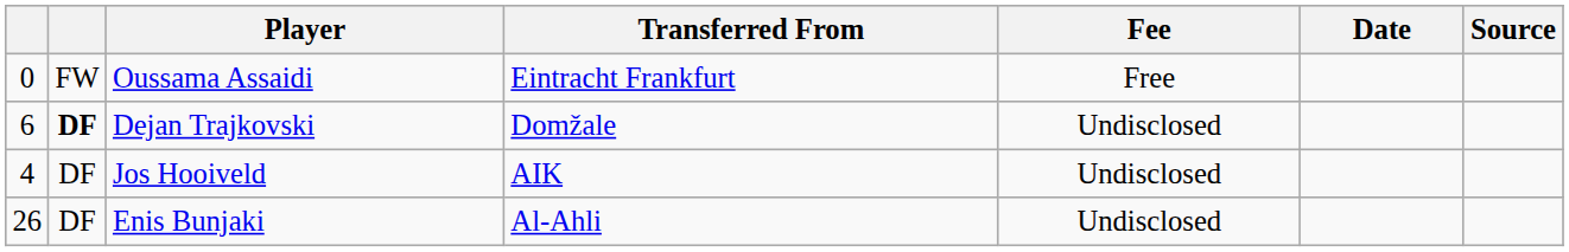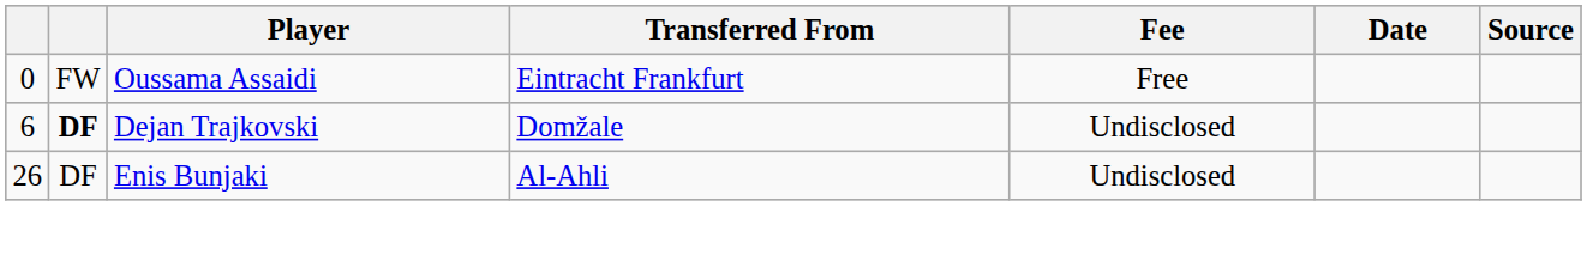- row: 4 | DF | Jos Hooiveld | AIK | Undisclosed
